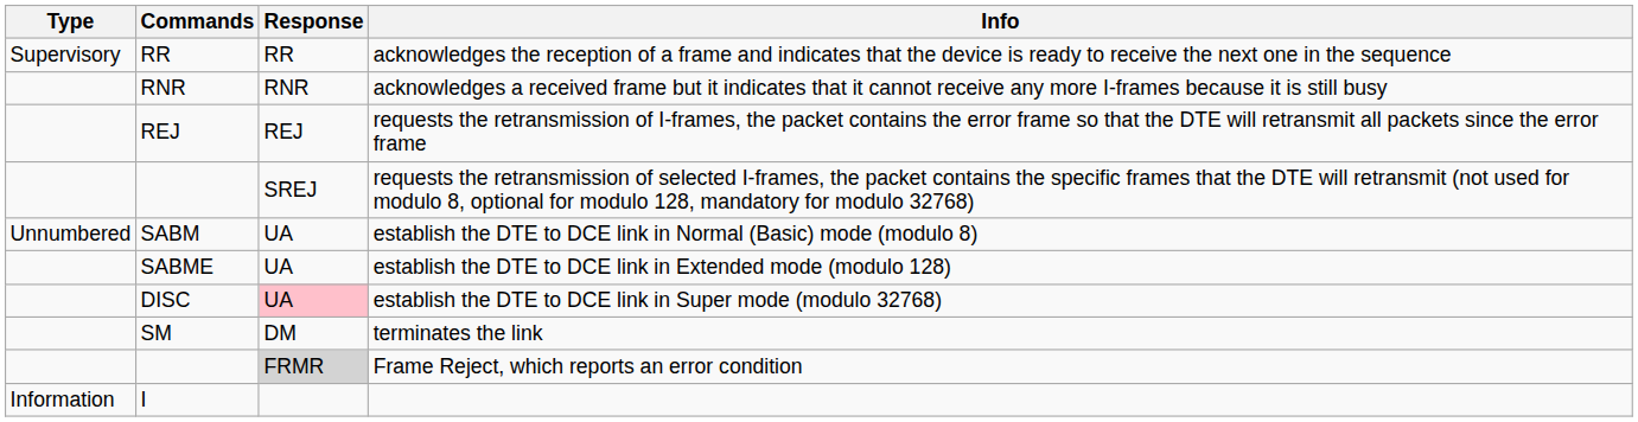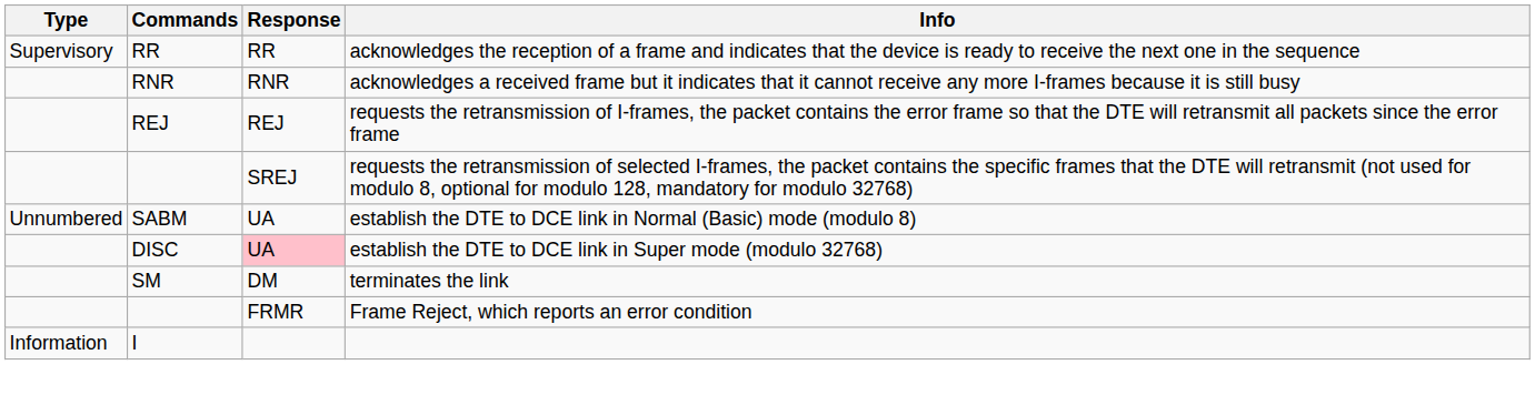- row: SABME | UA | establish the DTE to DCE link in Extended mode (modulo 128)
Frame Reject, which reports an error condition | Response: lightgrey background -> no background
